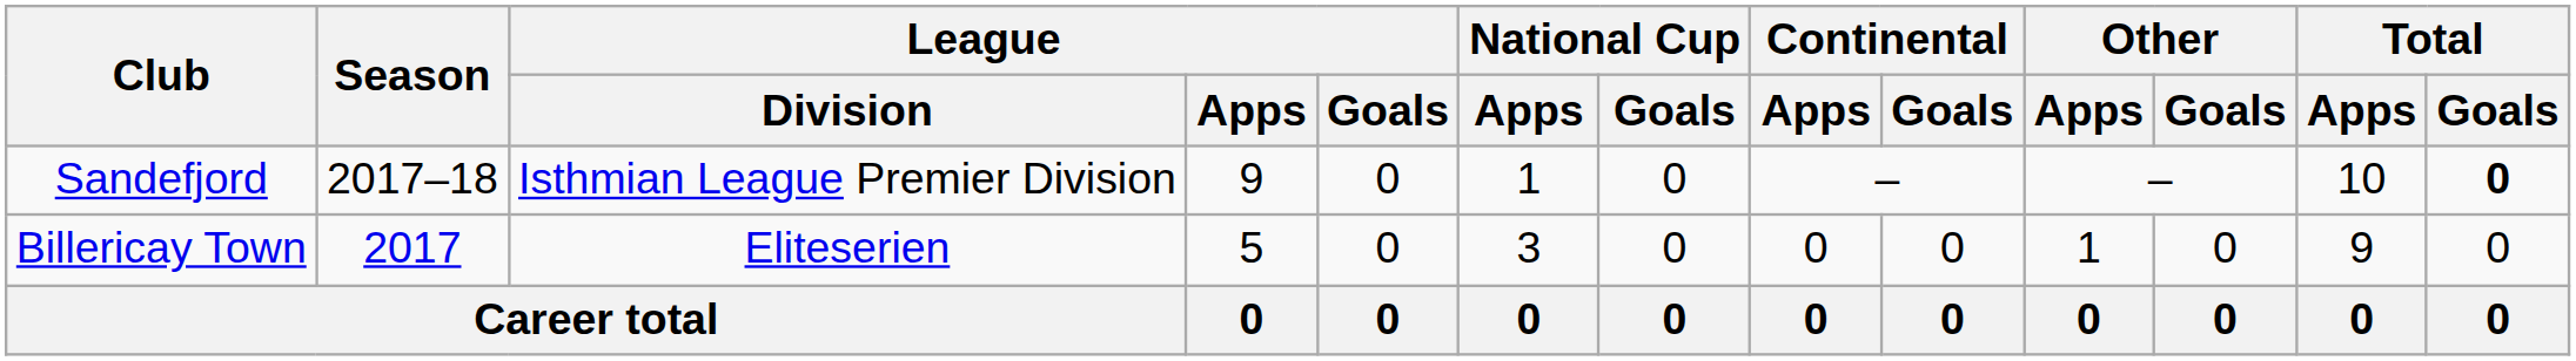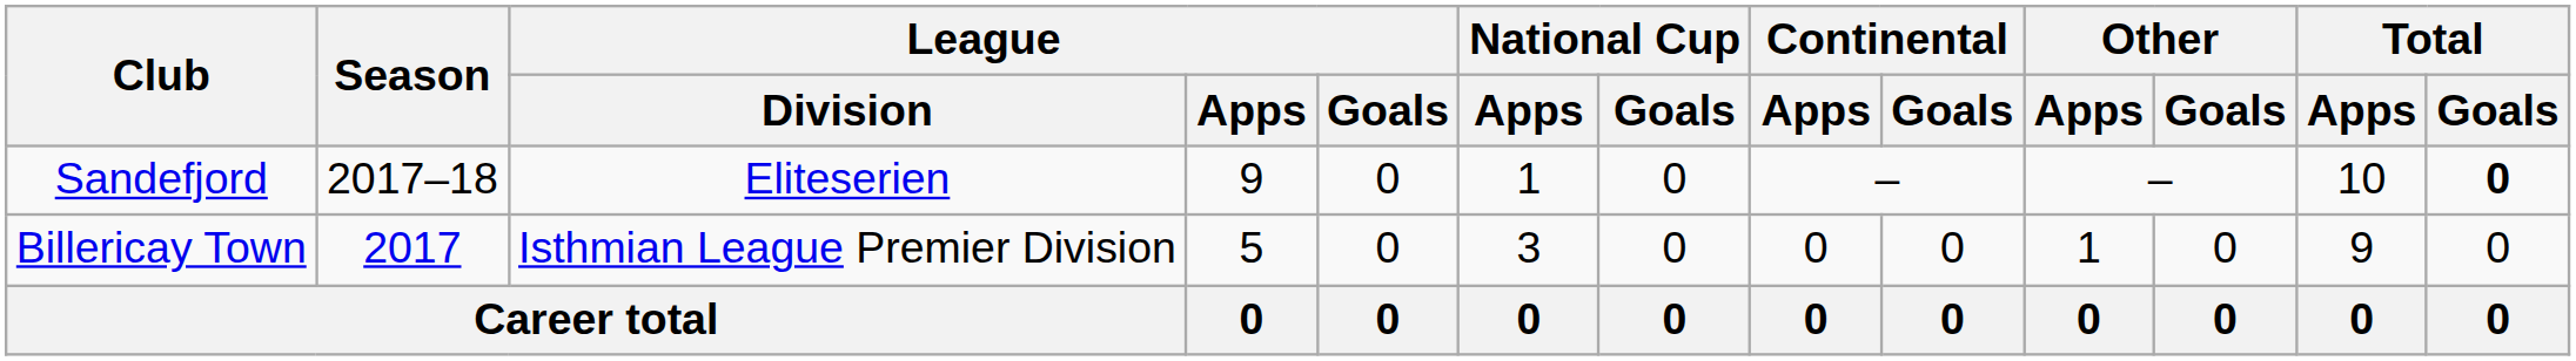Sandefjord | League / Division: Isthmian League Premier Division -> Eliteserien
Billericay Town | League / Division: Eliteserien -> Isthmian League Premier Division
